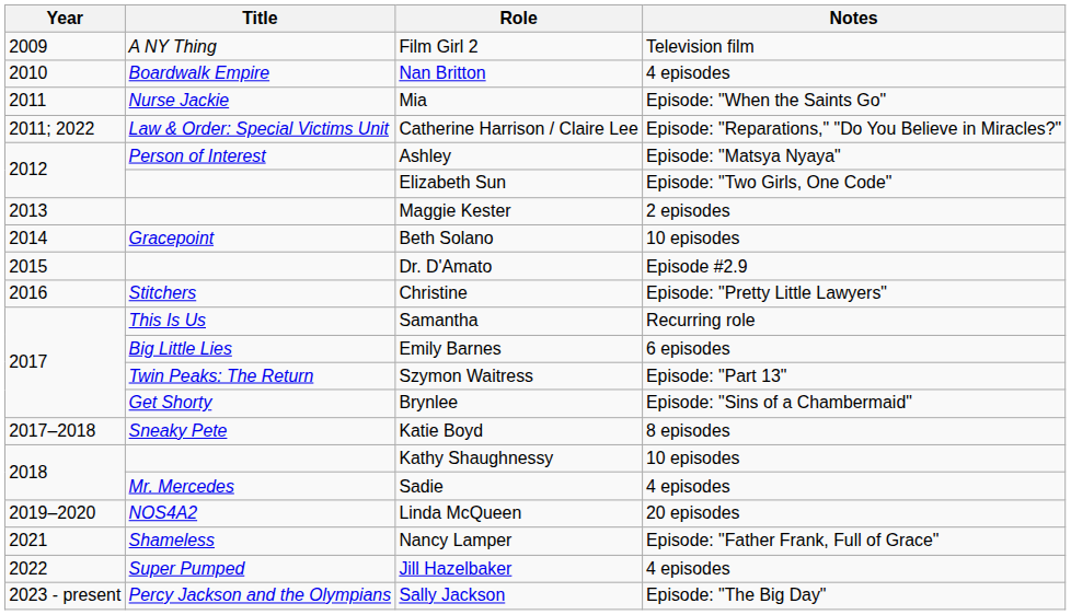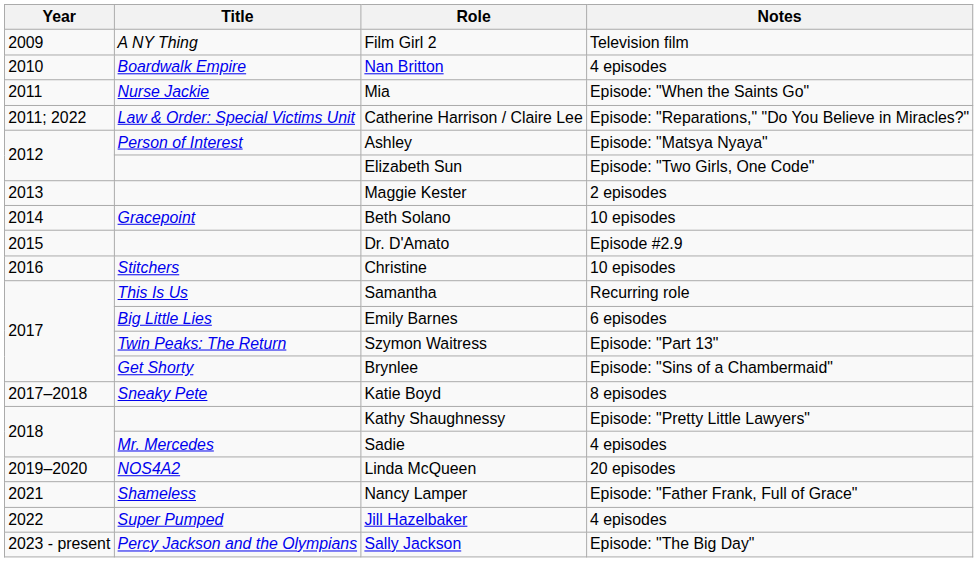Christine | Notes: Episode: "Pretty Little Lawyers" -> 10 episodes
Kathy Shaughnessy | Notes: 10 episodes -> Episode: "Pretty Little Lawyers"
